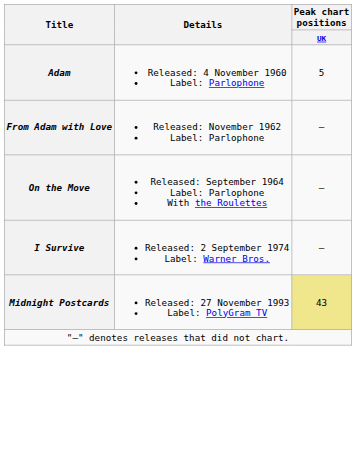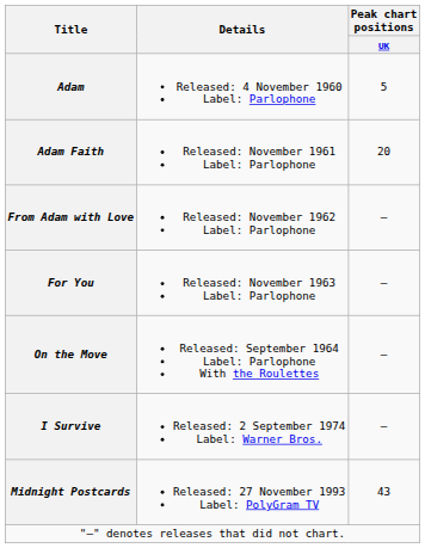+ row: Adam Faith | Released: November 1961 Label: Parlophone | 20
+ row: For You | Released: November 1963 Label: Parlophone | —
Midnight Postcards | Peak chart positions / UK: khaki background -> no background
